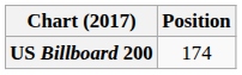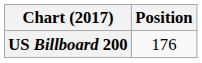US Billboard 200 | Position: 174 -> 176
